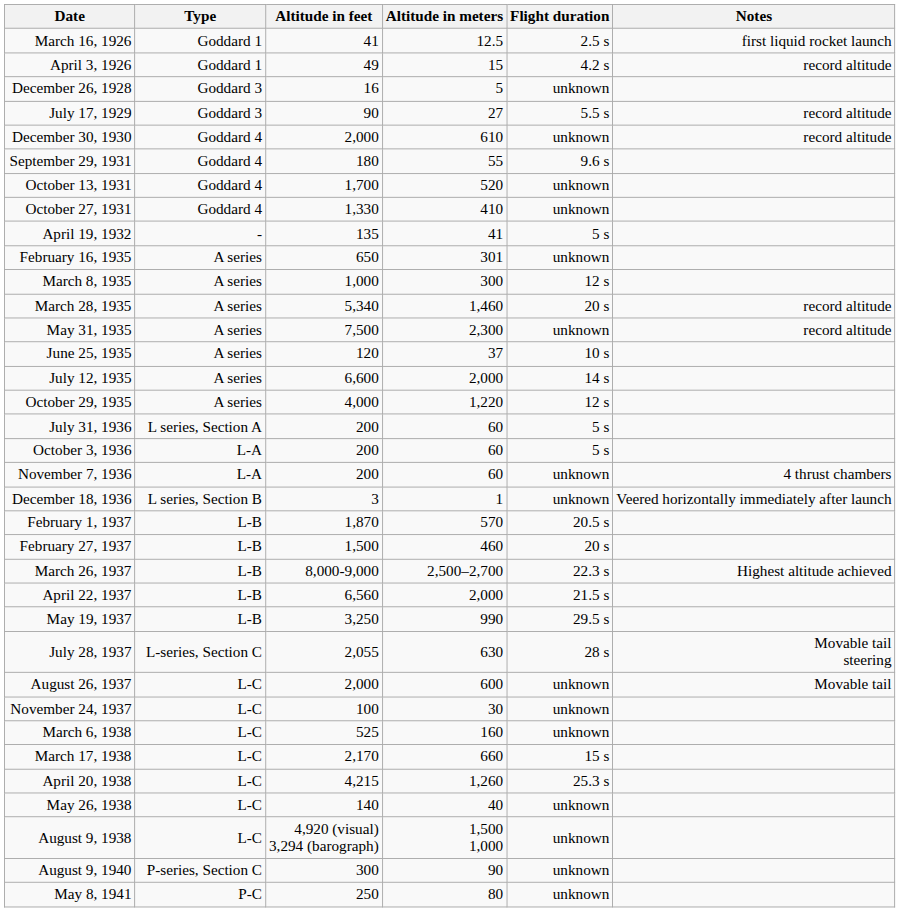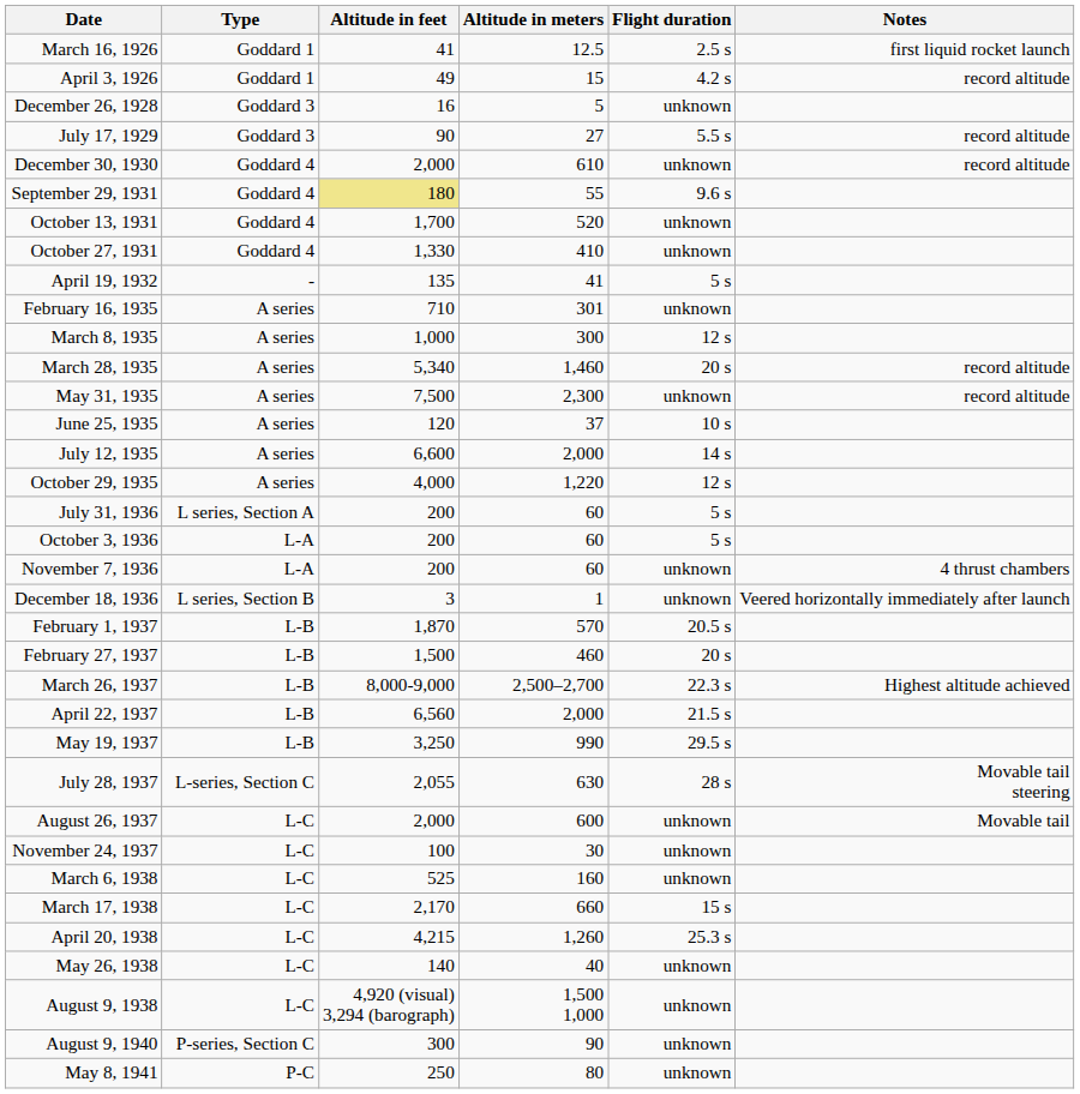September 29, 1931 | Altitude in feet: no background -> khaki background
February 16, 1935 | Altitude in feet: 650 -> 710
